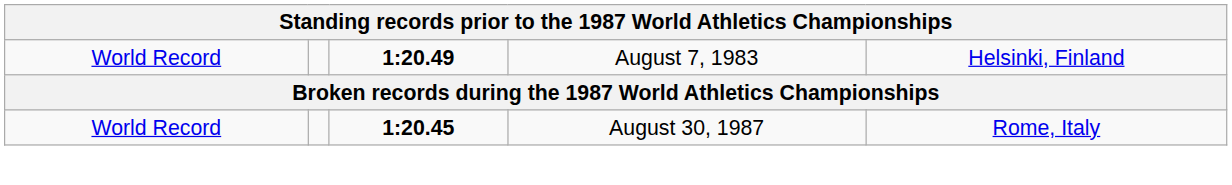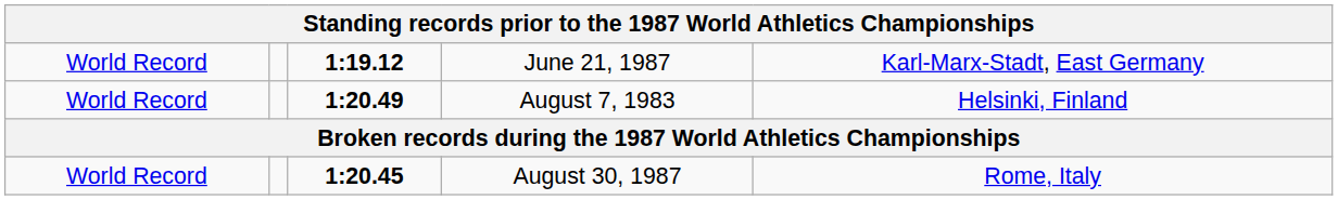+ row: World Record | 1:19.12 | June 21, 1987 | Karl-Marx-Stadt, East Germany
